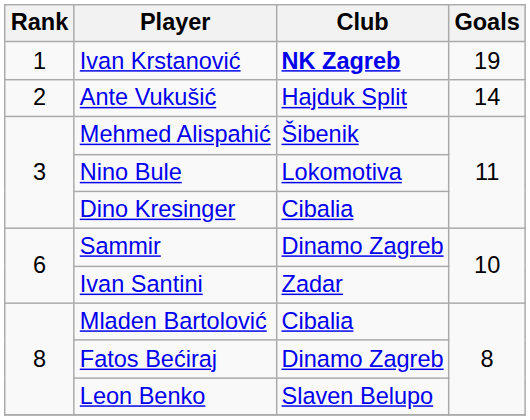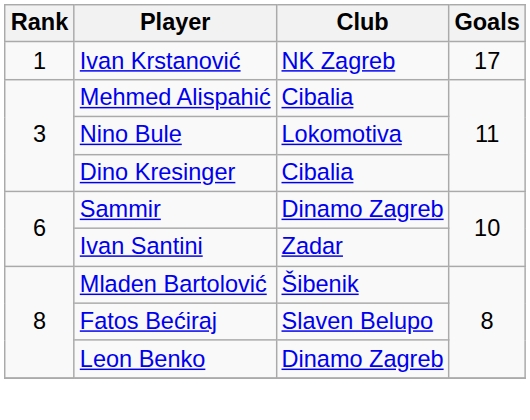Ivan Krstanović | Club: bold -> normal
Ivan Krstanović | Goals: 19 -> 17
- row: 2 | Ante Vukušić | Hajduk Split | 14
Mehmed Alispahić | Club: Šibenik -> Cibalia
Mladen Bartolović | Club: Cibalia -> Šibenik
Fatos Bećiraj | Club: Dinamo Zagreb -> Slaven Belupo
Leon Benko | Club: Slaven Belupo -> Dinamo Zagreb
